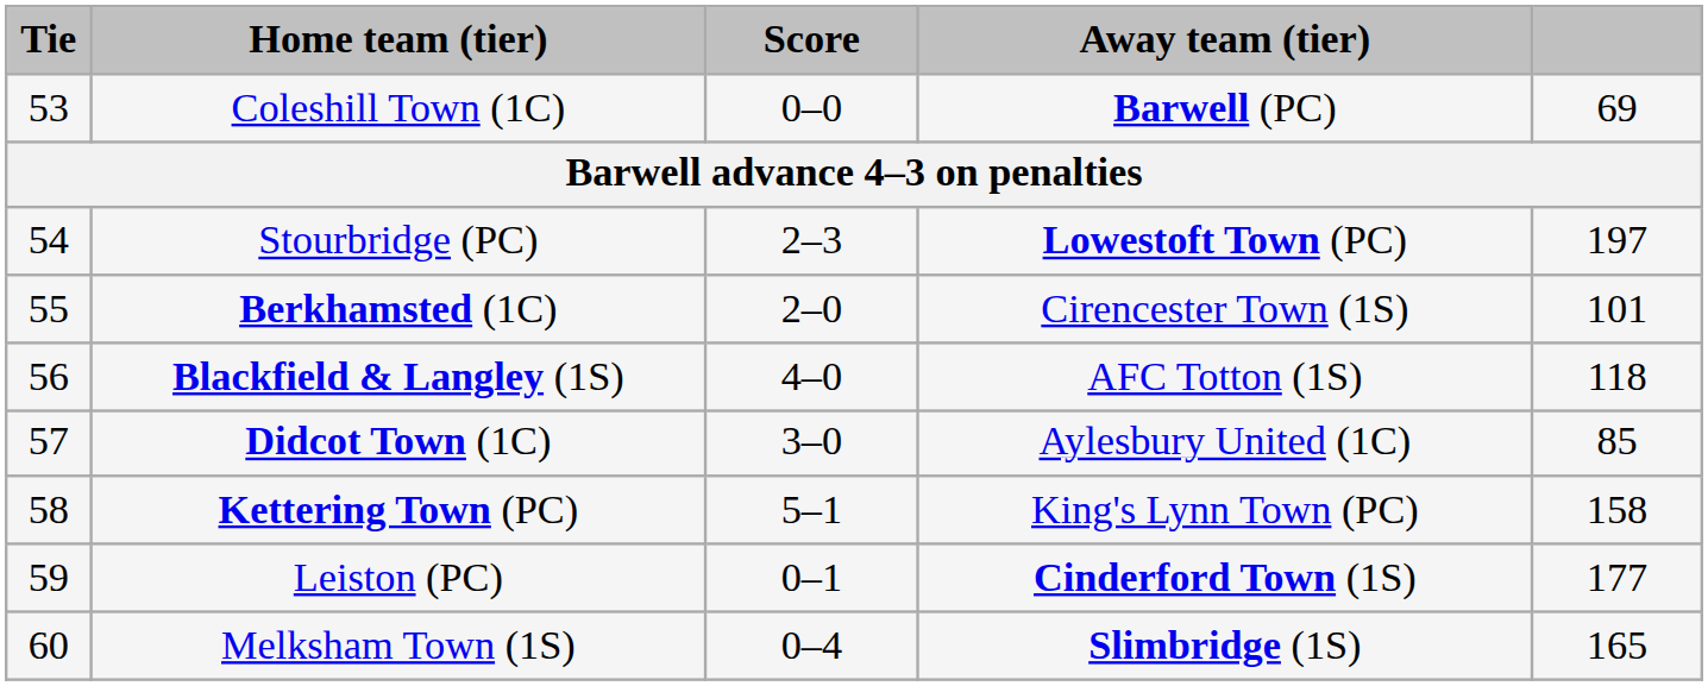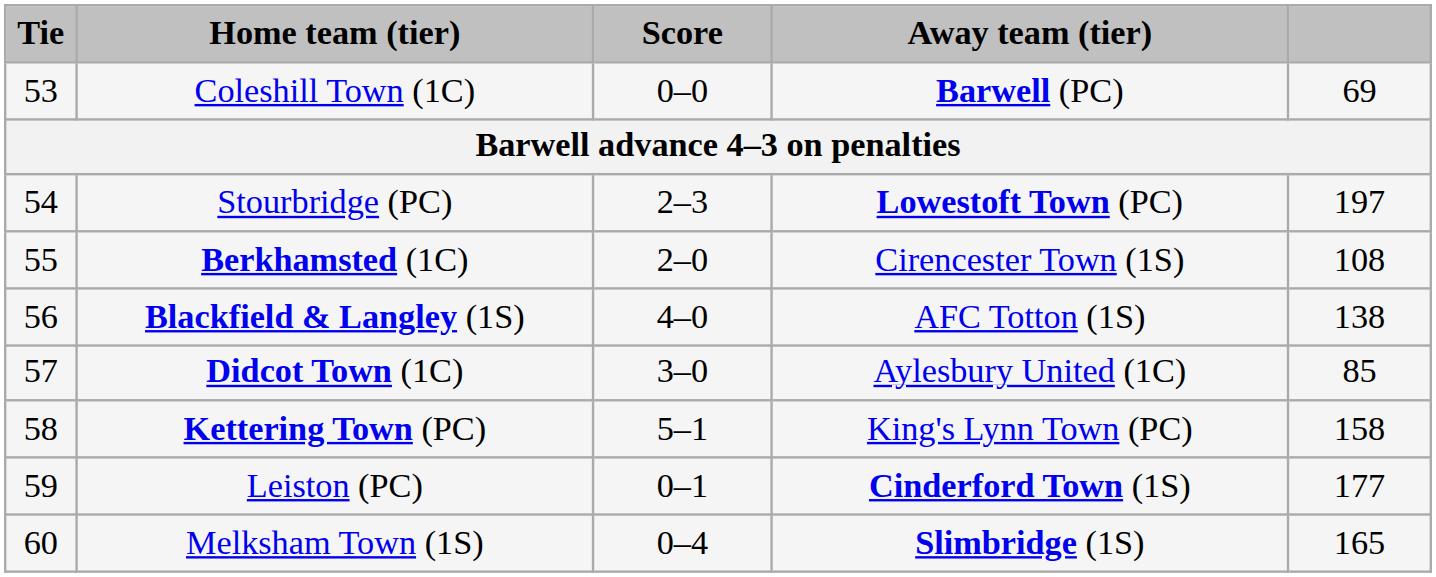Berkhamsted (1C) | column 5: 101 -> 108
Blackfield & Langley (1S) | column 5: 118 -> 138
